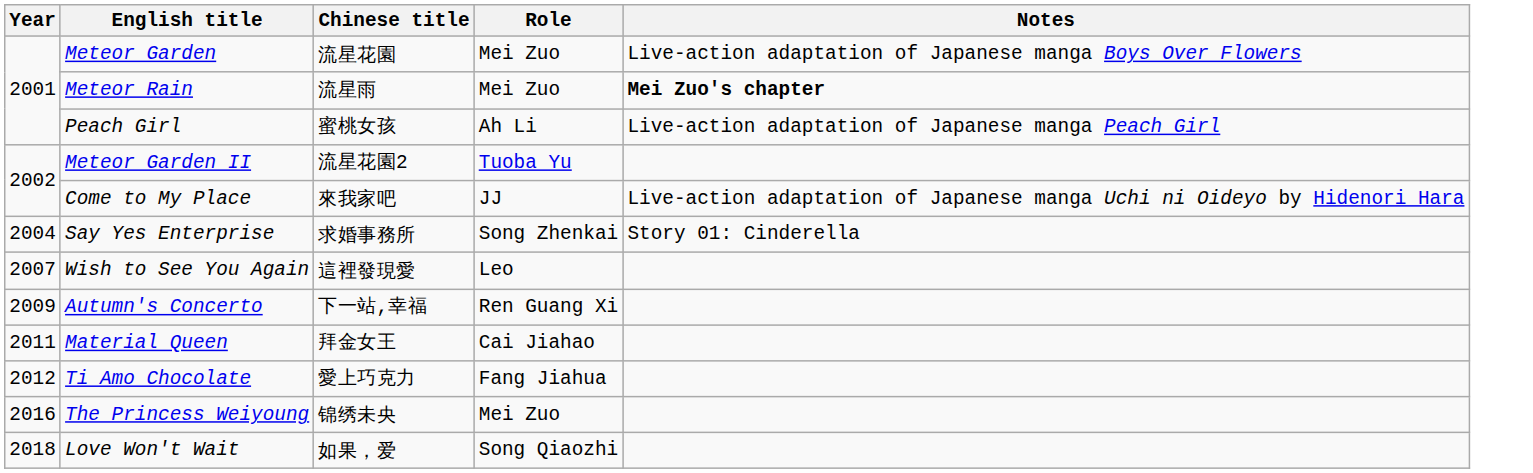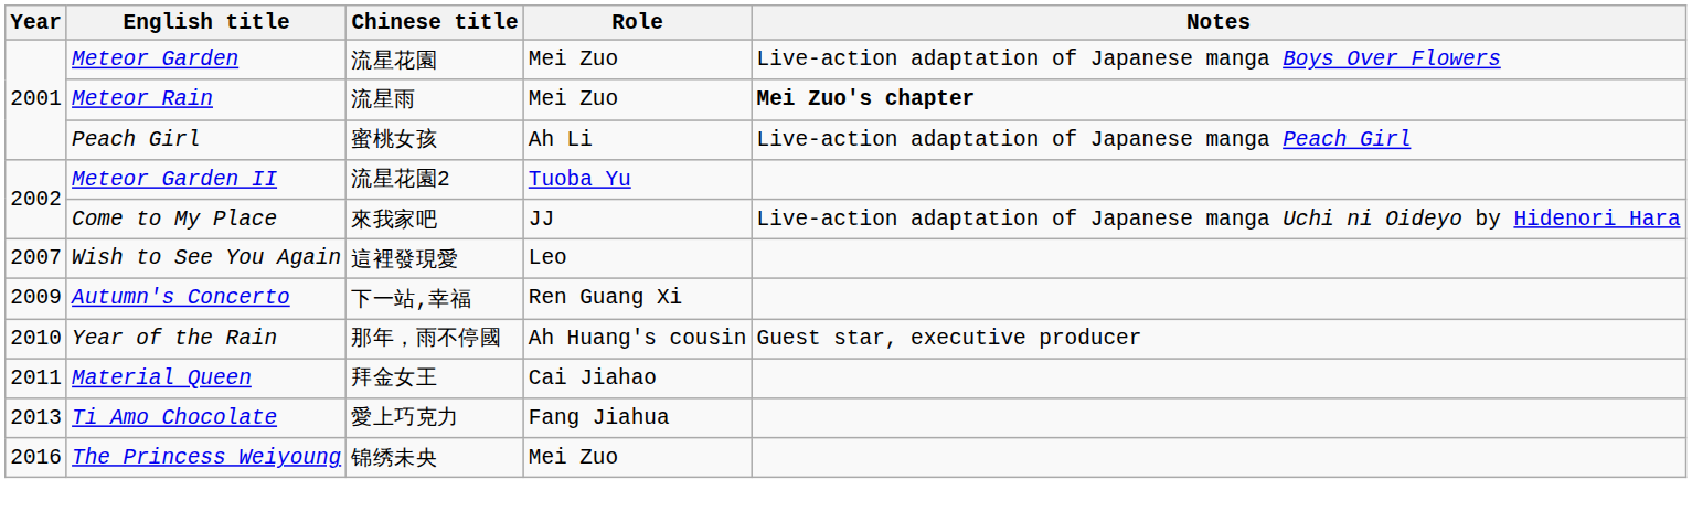- row: 2004 | Say Yes Enterprise | 求婚事務所 | Song Zhenkai | Story 01: Cinderella
+ row: 2010 | Year of the Rain | 那年，雨不停國 | Ah Huang's cousin | Guest star, executive producer
Ti Amo Chocolate | Year: 2012 -> 2013
- row: 2018 | Love Won't Wait | 如果，爱 | Song Qiaozhi
